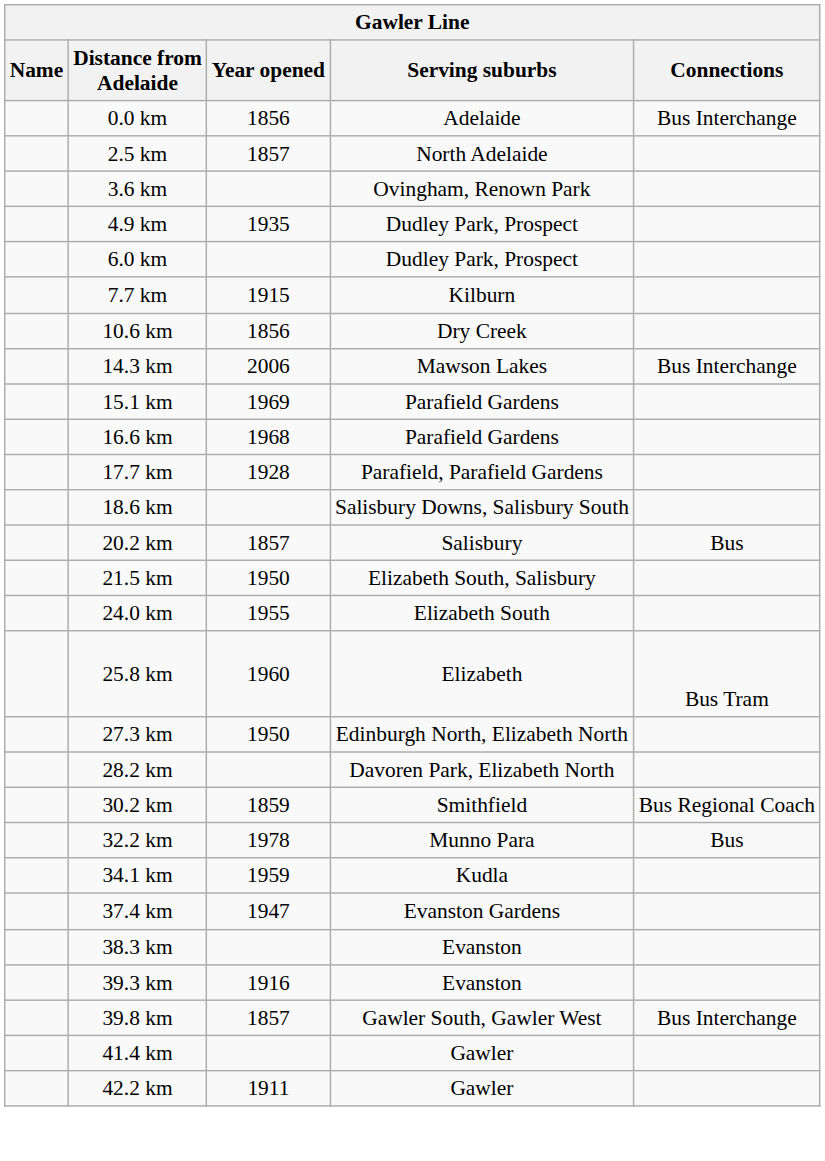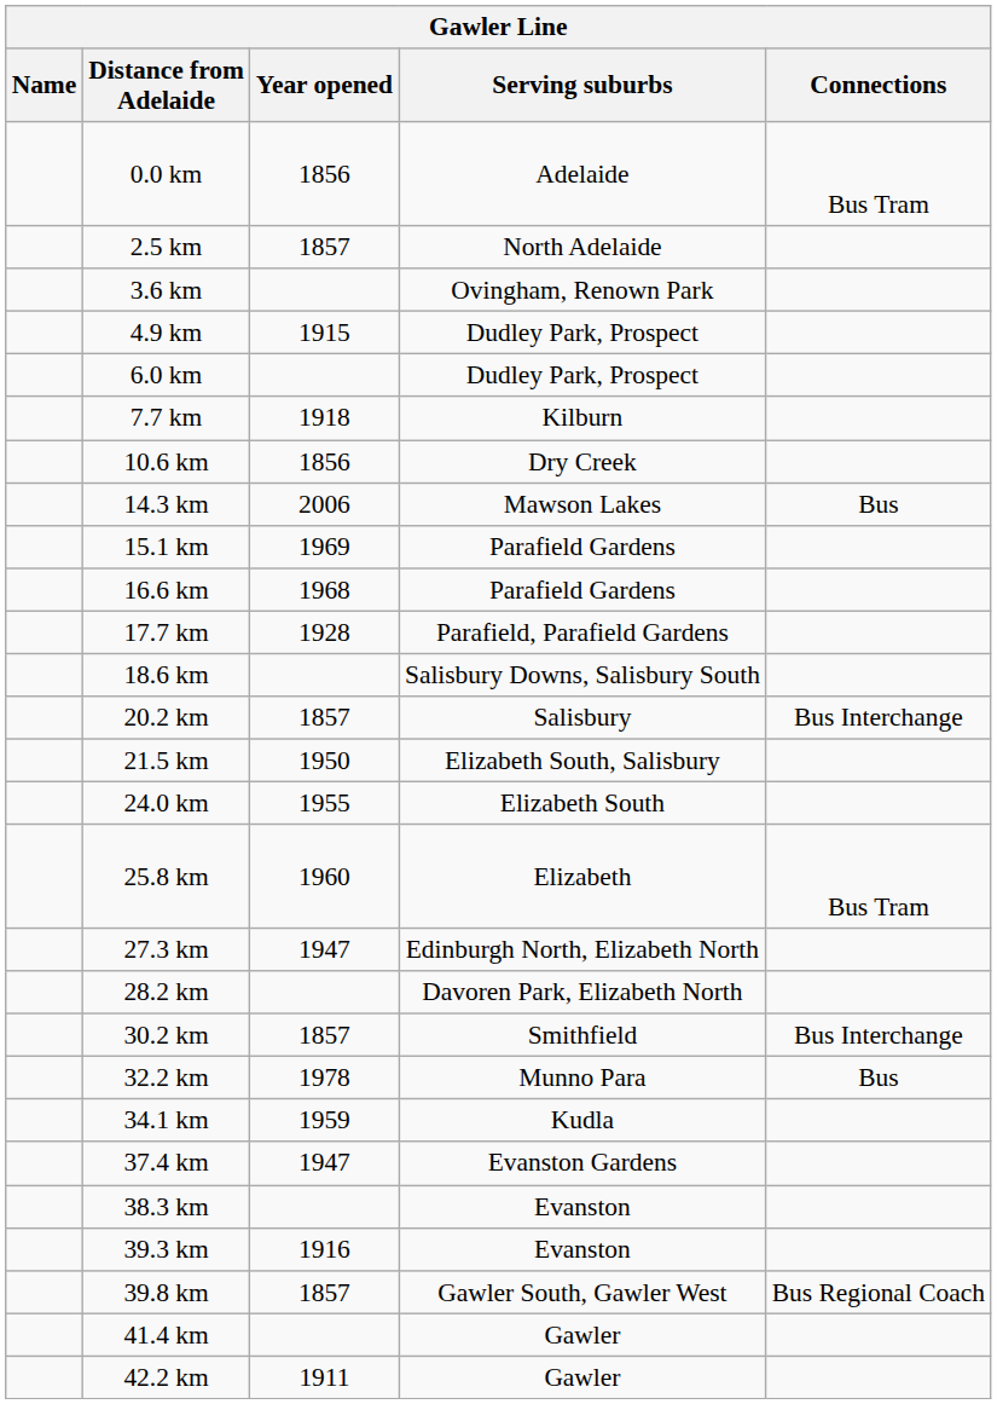0.0 km | Connections: Bus Interchange -> Bus Tram
4.9 km | Year opened: 1935 -> 1915
7.7 km | Year opened: 1915 -> 1918
14.3 km | Connections: Bus Interchange -> Bus
20.2 km | Connections: Bus -> Bus Interchange
27.3 km | Year opened: 1950 -> 1947
30.2 km | Year opened: 1859 -> 1857
30.2 km | Connections: Bus Regional Coach -> Bus Interchange
39.8 km | Connections: Bus Interchange -> Bus Regional Coach
